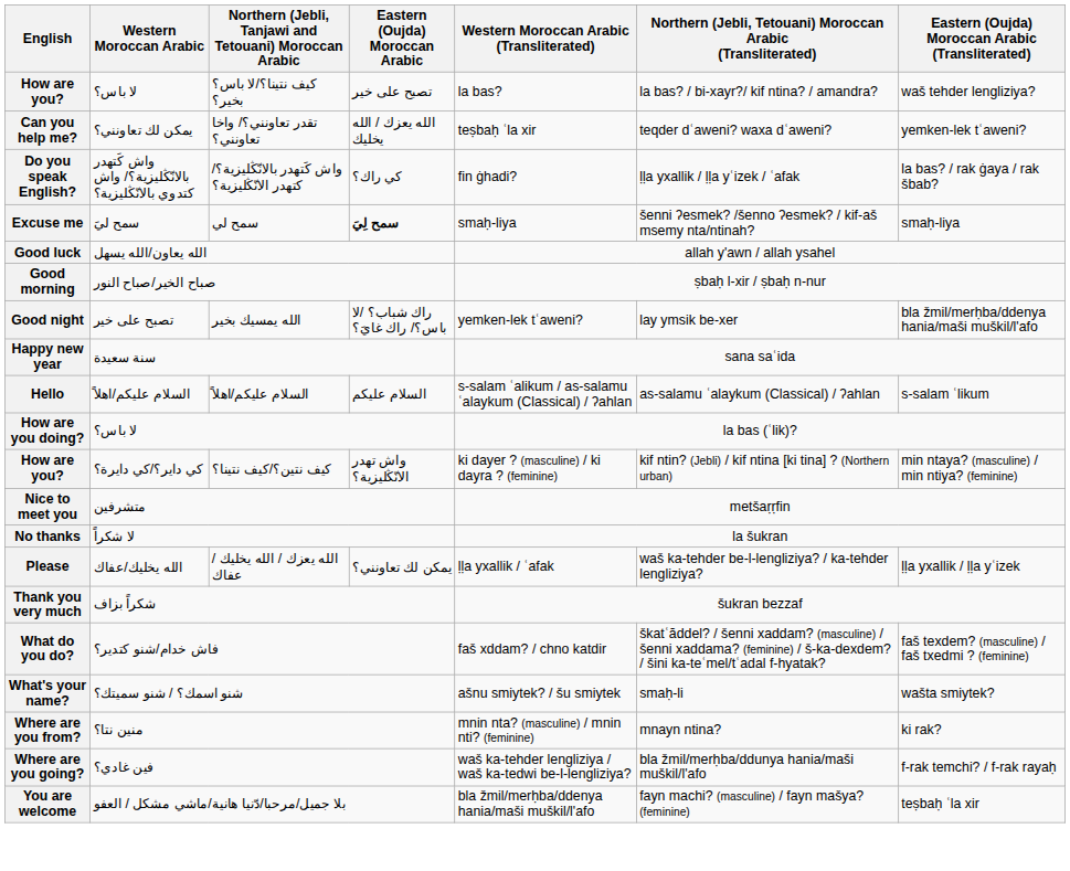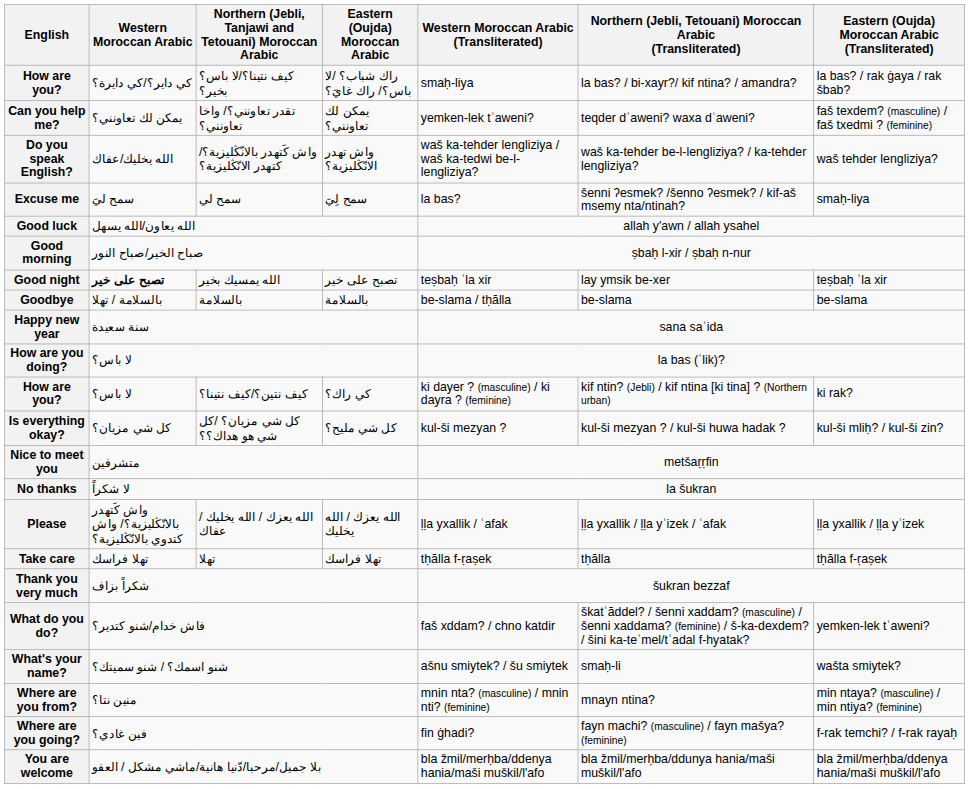How are you? / كيف نتينا؟/لا باس؟ بخير؟ | Western Moroccan Arabic: لا باس؟ -> كي داير؟/كي دايرة؟
How are you? / كيف نتينا؟/لا باس؟ بخير؟ | Eastern (Oujda) Moroccan Arabic: تصبح على خير -> راك شباب؟ /لا باس؟/ راك غايَ؟
How are you? / كيف نتينا؟/لا باس؟ بخير؟ | Western Moroccan Arabic (Transliterated): la bas? -> smaḥ-liya
How are you? / كيف نتينا؟/لا باس؟ بخير؟ | Eastern (Oujda) Moroccan Arabic (Transliterated): waš tehder lengliziya? -> la bas? / rak ġaya / rak šbab?
Can you help me? | Eastern (Oujda) Moroccan Arabic: الله يعزك / الله يخليك -> يمكن لك تعاونني؟
Can you help me? | Western Moroccan Arabic (Transliterated): teṣbaḥ ʿla xir -> yemken-lek tʿaweni?
Can you help me? | Eastern (Oujda) Moroccan Arabic (Transliterated): yemken-lek tʿaweni? -> faš texdem? (masculine) / faš txedmi ? (feminine)
Do you speak English? | Western Moroccan Arabic: واش كَتهدر بالانّڭليزية؟/ واش كتدوي بالانّڭليزية؟ -> الله يخليك/عفاك
Do you speak English? | Eastern (Oujda) Moroccan Arabic: كي راك؟ -> واش تهدر الانّڭليزية؟
Do you speak English? | Western Moroccan Arabic (Transliterated): fin ġhadi? -> waš ka-tehder lengliziya / waš ka-tedwi be-l-lengliziya?
Do you speak English? | Northern (Jebli, Tetouani) Moroccan Arabic (Transliterated): ḷḷa yxallik / ḷḷa yʿizek / ʿafak -> waš ka-tehder be-l-lengliziya? / ka-tehder lengliziya?
Do you speak English? | Eastern (Oujda) Moroccan Arabic (Transliterated): la bas? / rak ġaya / rak šbab? -> waš tehder lengliziya?
Excuse me | Eastern (Oujda) Moroccan Arabic: bold -> normal
Excuse me | Western Moroccan Arabic (Transliterated): smaḥ-liya -> la bas?
Good night | Western Moroccan Arabic: normal -> bold
Good night | Eastern (Oujda) Moroccan Arabic: راك شباب؟ /لا باس؟/ راك غايَ؟ -> تصبح على خير
Good night | Western Moroccan Arabic (Transliterated): yemken-lek tʿaweni? -> teṣbaḥ ʿla xir
Good night | Eastern (Oujda) Moroccan Arabic (Transliterated): bla žmil/merḥba/ddenya hania/maši muškil/l'afo -> teṣbaḥ ʿla xir
+ row: Goodbye | بالسلامة / تهلا | بالسلامة | بالسلامة | be-slama / tḥălla | be-slama | be-slama
- row: Hello | السلام عليكم/اهلاً | السلام عليكم/اهلاً | السلام عليكم | s-salam ʿalikum / as-salamu ʿalaykum (Classical) / ʔahlan | as-salamu ʿalaykum (Classical) / ʔahlan | s-salam ʿlikum
How are you? / كيف نتين؟/كيف نتينا؟ | Western Moroccan Arabic: كي داير؟/كي دايرة؟ -> لا باس؟
How are you? / كيف نتين؟/كيف نتينا؟ | Eastern (Oujda) Moroccan Arabic: واش تهدر الانّڭليزية؟ -> كي راك؟
How are you? / كيف نتين؟/كيف نتينا؟ | Eastern (Oujda) Moroccan Arabic (Transliterated): min ntaya? (masculine) / min ntiya? (feminine) -> ki rak?
+ row: Is everything okay? | كل شي مزيان؟ | كل شي مزيان؟ /كل شي هو هداك؟؟ | كل شي مليح؟ | kul-ši mezyan ? | kul-ši mezyan ? / kul-ši huwa hadak ? | kul-ši mliḥ? / kul-ši zin?
Please | Western Moroccan Arabic: الله يخليك/عفاك -> واش كَتهدر بالانّڭليزية؟/ واش كتدوي بالانّڭليزية؟
Please | Eastern (Oujda) Moroccan Arabic: يمكن لك تعاونني؟ -> الله يعزك / الله يخليك
Please | Northern (Jebli, Tetouani) Moroccan Arabic (Transliterated): waš ka-tehder be-l-lengliziya? / ka-tehder lengliziya? -> ḷḷa yxallik / ḷḷa yʿizek / ʿafak
+ row: Take care | تهلا فراسك | تهلا | تهلا فراسك | tḥălla f-ṛaṣek | tḥălla | tḥălla f-ṛaṣek
What do you do? | Eastern (Oujda) Moroccan Arabic (Transliterated): faš texdem? (masculine) / faš txedmi ? (feminine) -> yemken-lek tʿaweni?
Where are you from? | Eastern (Oujda) Moroccan Arabic (Transliterated): ki rak? -> min ntaya? (masculine) / min ntiya? (feminine)
Where are you going? | Western Moroccan Arabic (Transliterated): waš ka-tehder lengliziya / waš ka-tedwi be-l-lengliziya? -> fin ġhadi?
Where are you going? | Northern (Jebli, Tetouani) Moroccan Arabic (Transliterated): bla žmil/merḥba/ddunya hania/maši muškil/l'afo -> fayn machi? (masculine) / fayn mašya? (feminine)
You are welcome | Northern (Jebli, Tetouani) Moroccan Arabic (Transliterated): fayn machi? (masculine) / fayn mašya? (feminine) -> bla žmil/merḥba/ddunya hania/maši muškil/l'afo
You are welcome | Eastern (Oujda) Moroccan Arabic (Transliterated): teṣbaḥ ʿla xir -> bla žmil/merḥba/ddenya hania/maši muškil/l'afo
